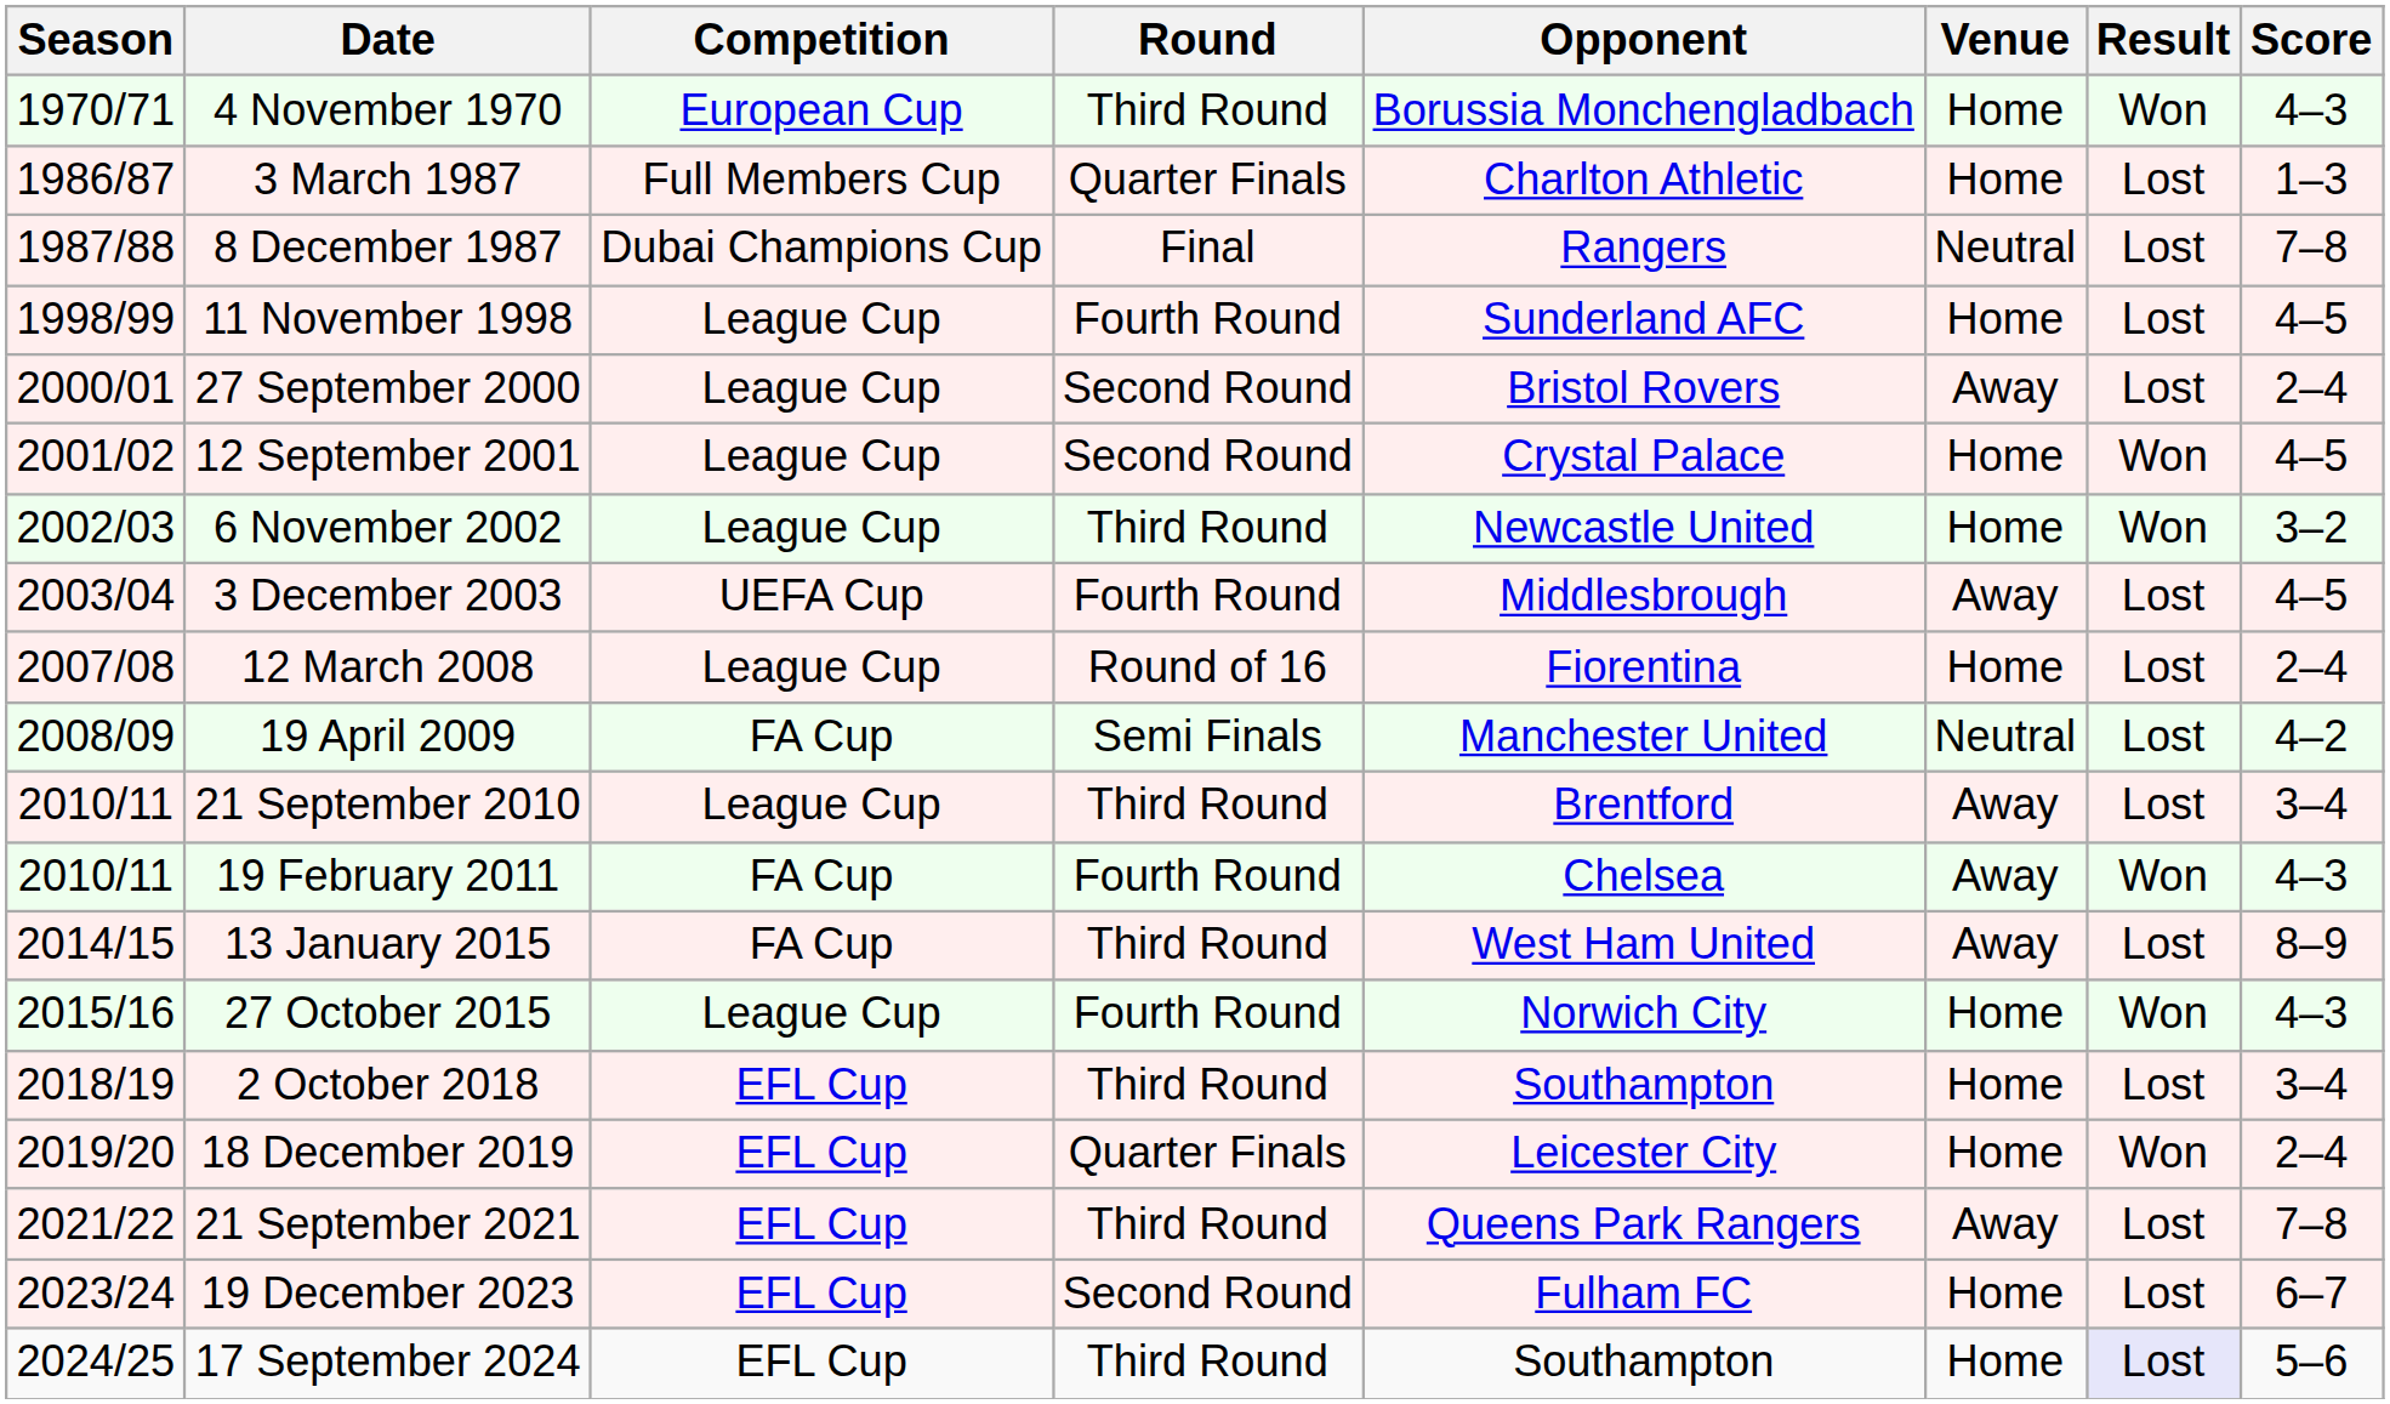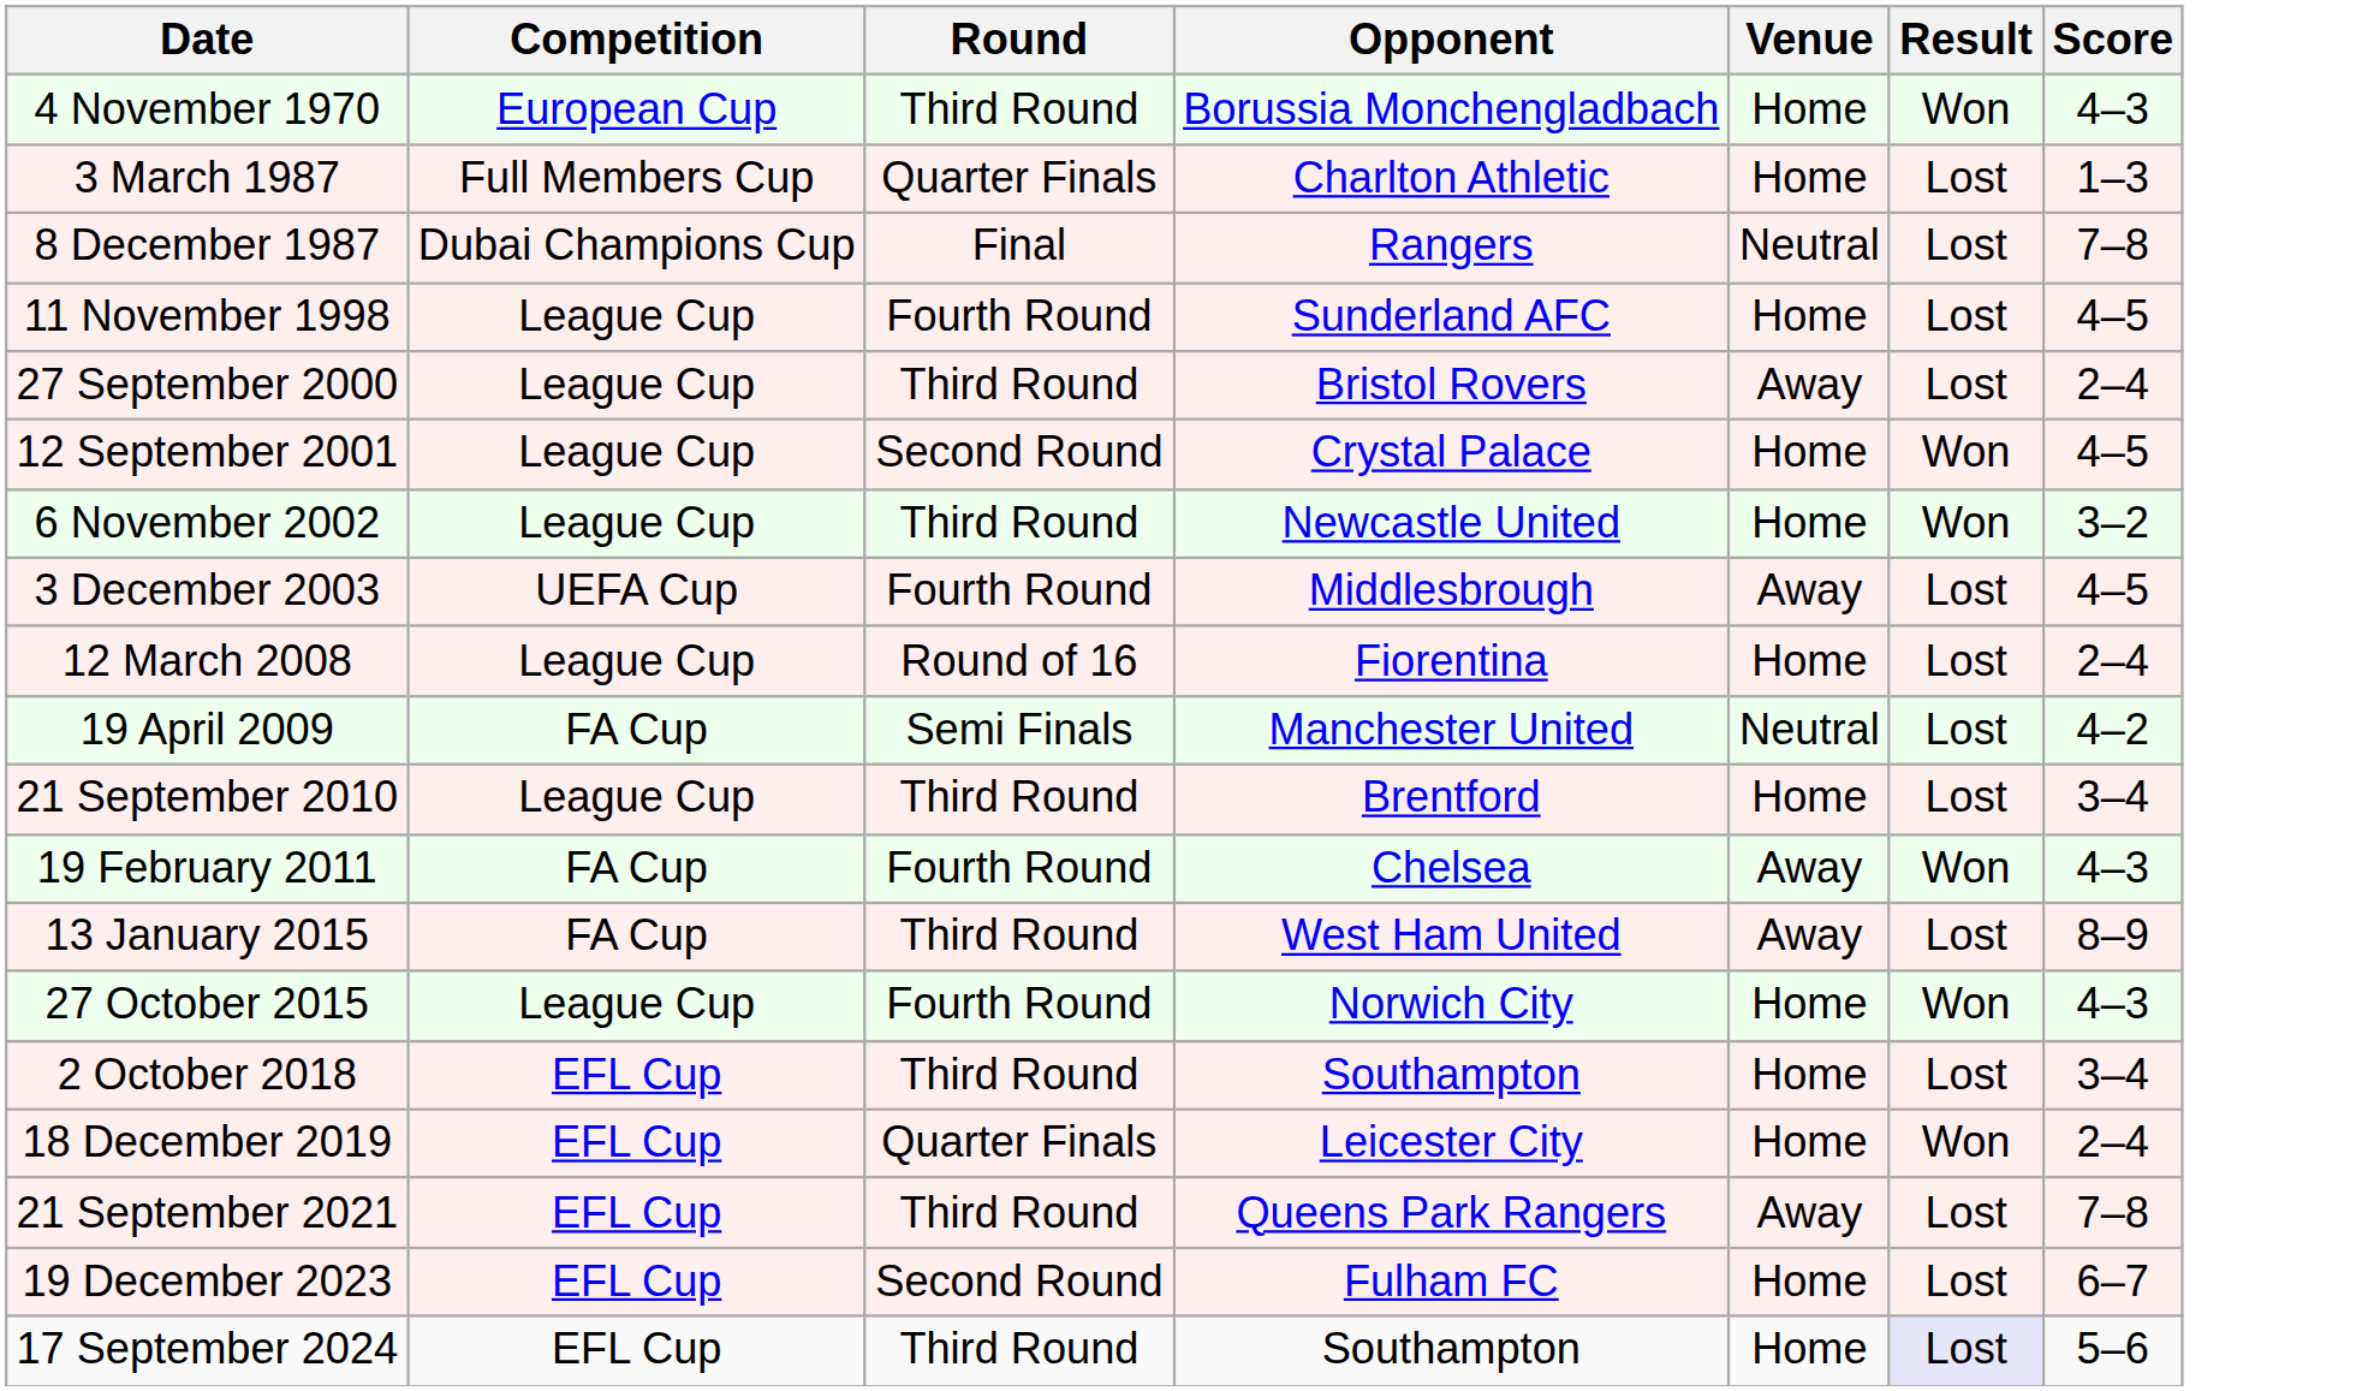- column: Season | 1970/71 | 1986/87 | 1987/88 | 1998/99 | 2000/01 | 2001/02 | 2002/03 | 2003/04 | 2007/08 | 2008/09 | 2010/11 | 2010/11 | 2014/15 | 2015/16 | 2018/19 | 2019/20 | 2021/22 | 2023/24 | 2024/25
27 September 2000 | Round: Second Round -> Third Round
21 September 2010 | Venue: Away -> Home
